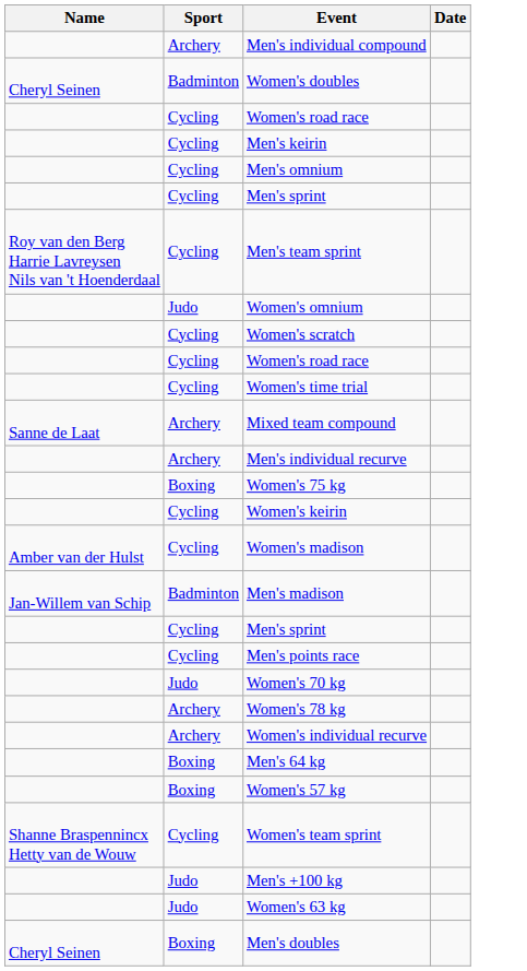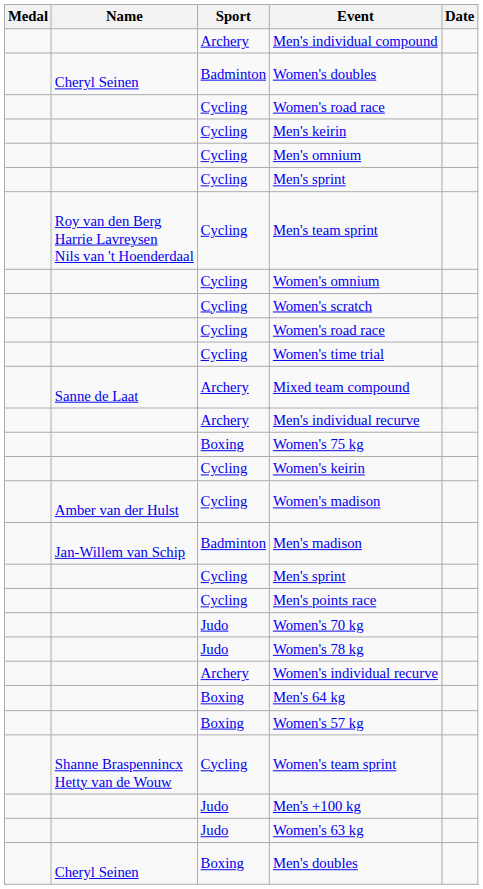+ column: Medal
Women's omnium | Sport: Judo -> Cycling
Women's 78 kg | Sport: Archery -> Judo
